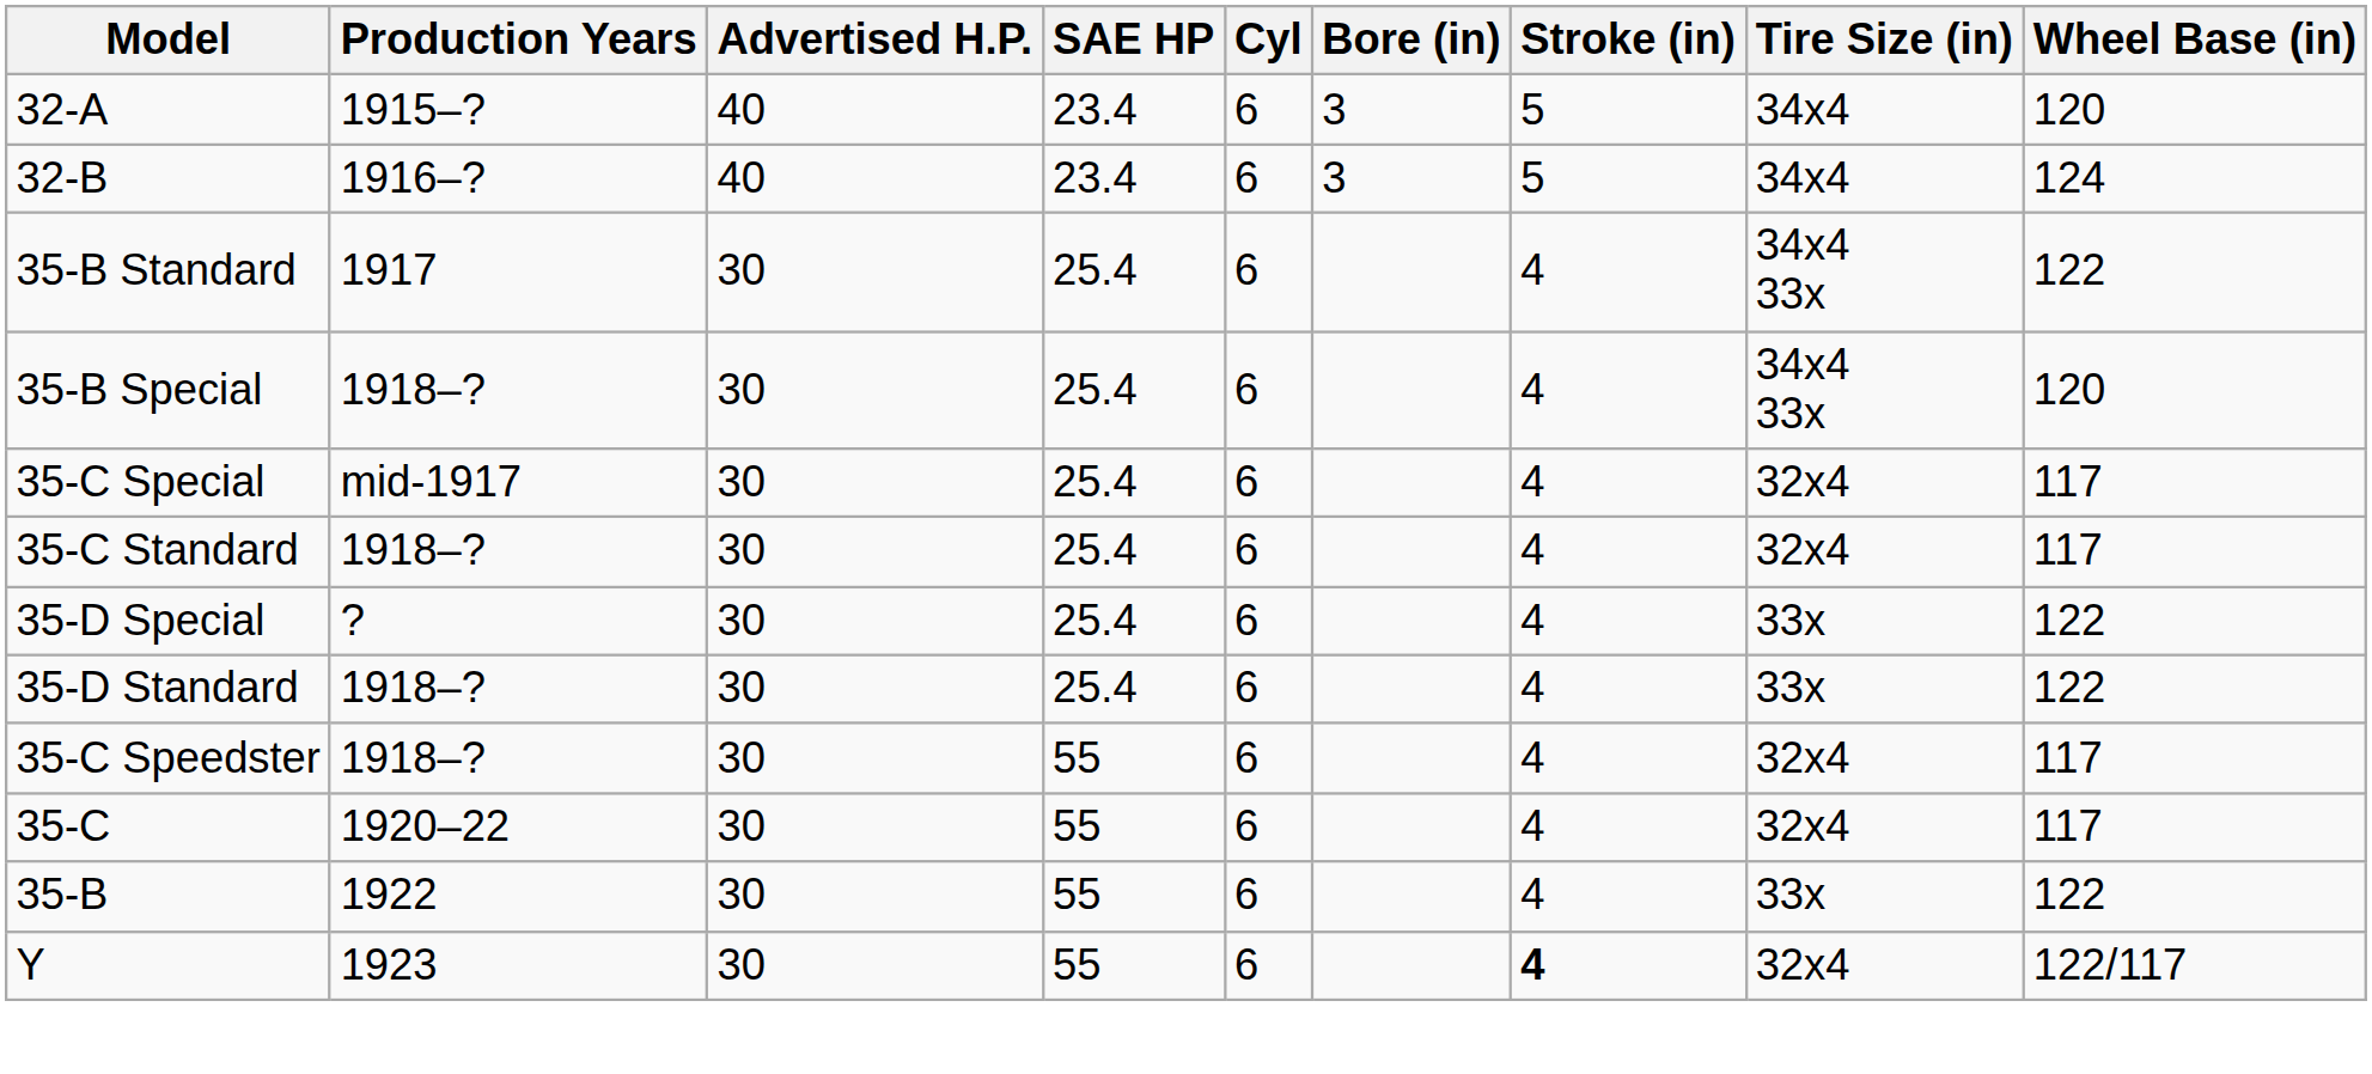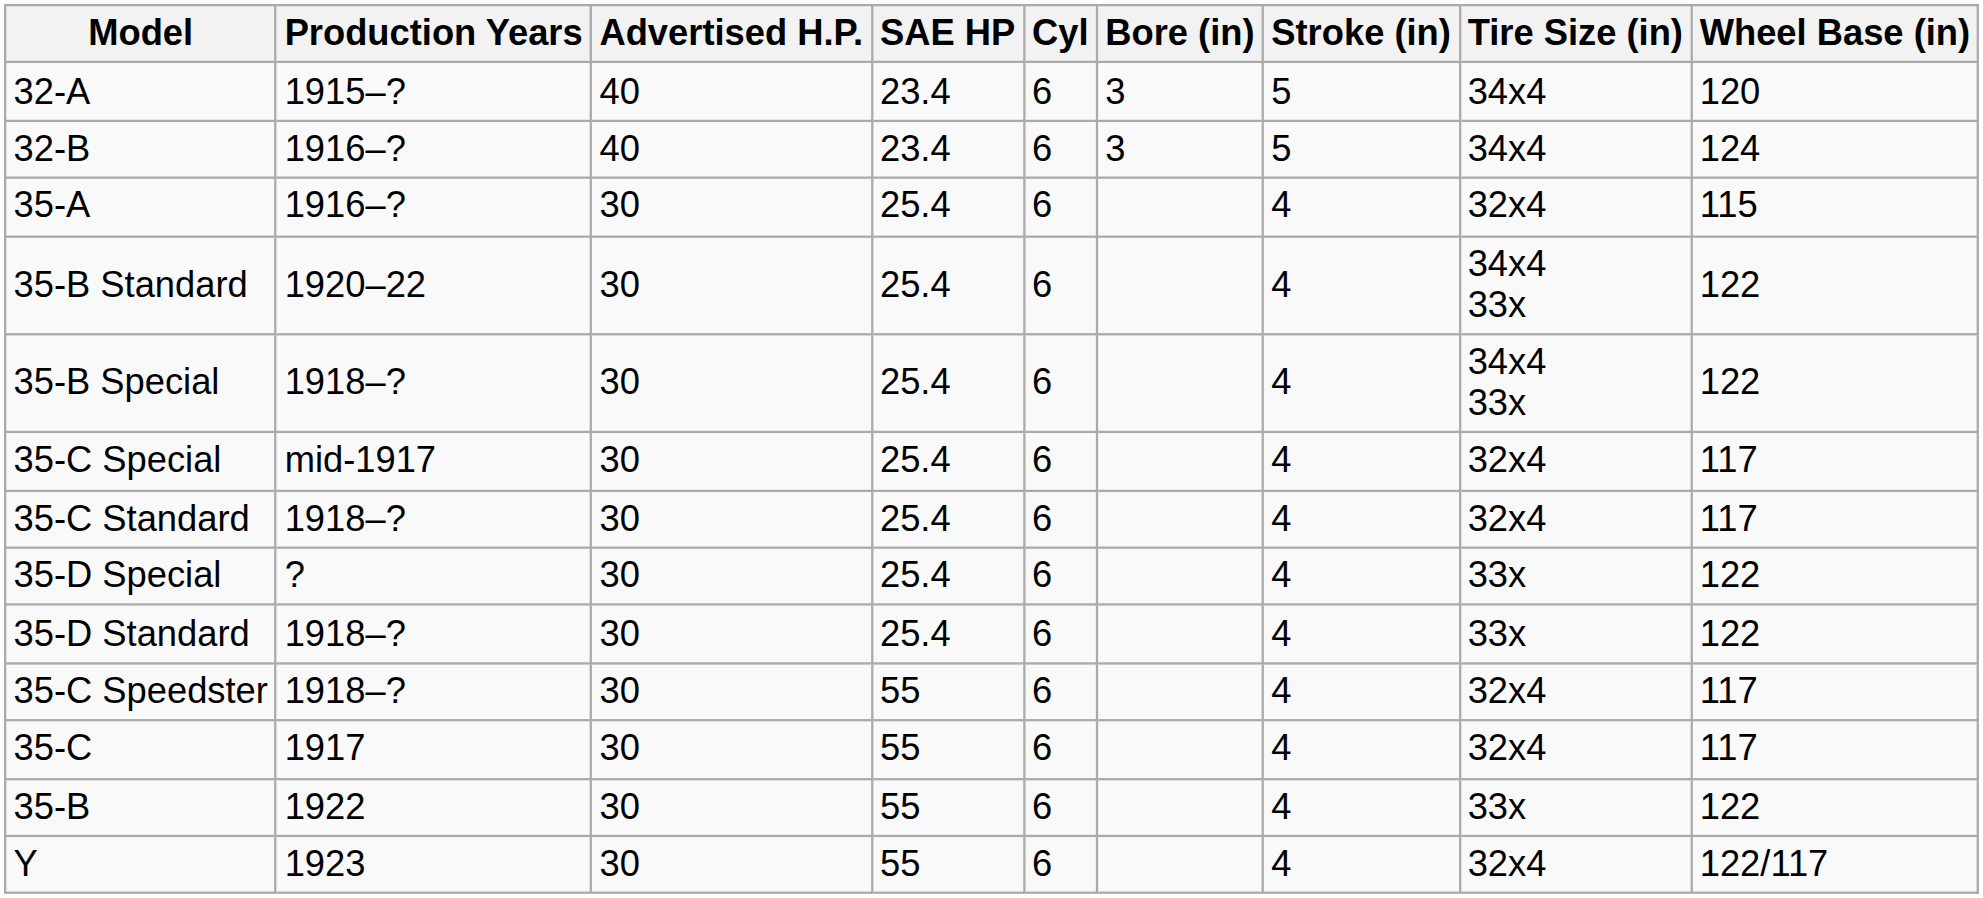+ row: 35-A | 1916–? | 30 | 25.4 | 6 | 4 | 32x4 | 115
35-B Standard | Production Years: 1917 -> 1920–22
35-B Special | Wheel Base (in): 120 -> 122
35-C | Production Years: 1920–22 -> 1917
Y | Stroke (in): bold -> normal
